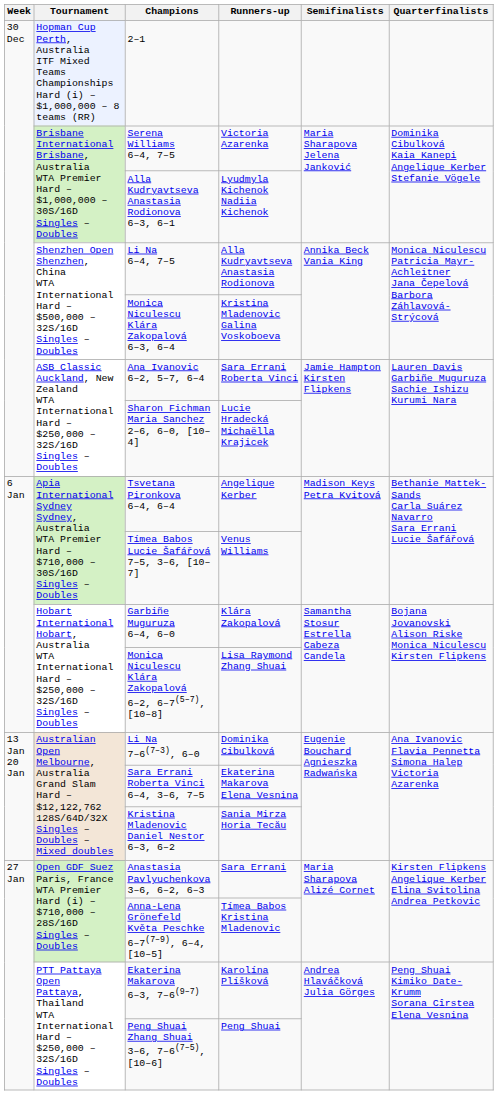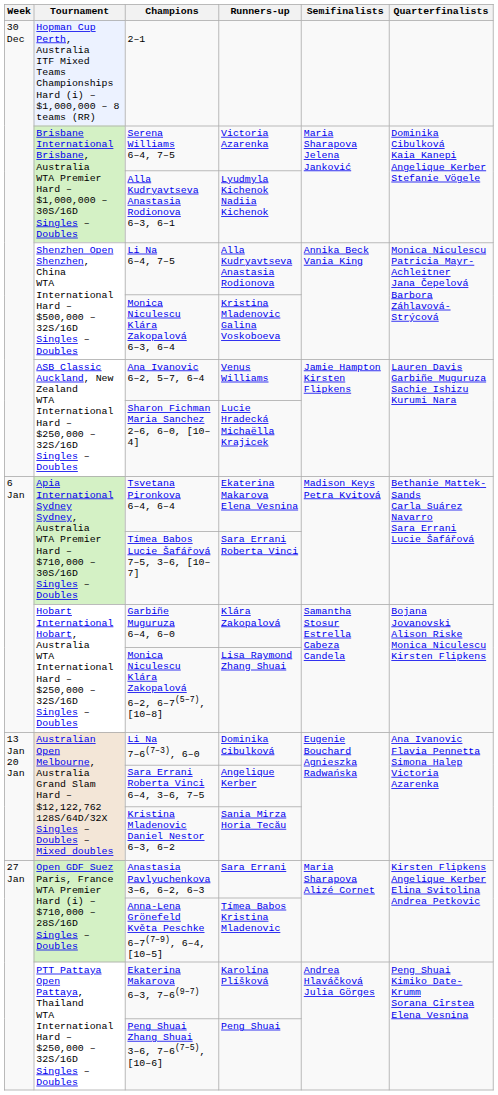Ana Ivanovic 6–2, 5–7, 6–4 | Runners-up: Sara Errani Roberta Vinci -> Venus Williams
Tsvetana Pironkova 6–4, 6–4 | Runners-up: Angelique Kerber -> Ekaterina Makarova Elena Vesnina
Tímea Babos Lucie Šafářová 7–5, 3–6, [10–7] | Runners-up: Venus Williams -> Sara Errani Roberta Vinci
Sara Errani Roberta Vinci 6–4, 3–6, 7–5 | Runners-up: Ekaterina Makarova Elena Vesnina -> Angelique Kerber
